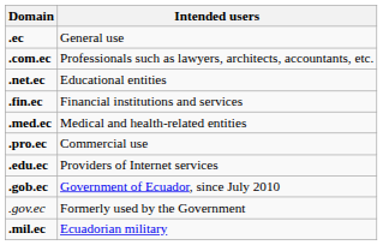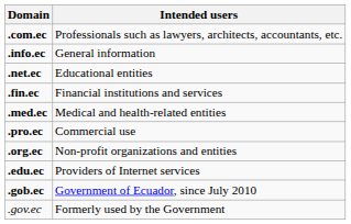- row: .ec | General use
+ row: .info.ec | General information
+ row: .org.ec | Non-profit organizations and entities
- row: .mil.ec | Ecuadorian military
